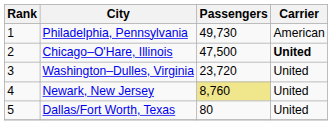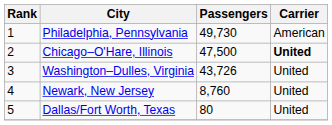Washington–Dulles, Virginia | Passengers: 23,720 -> 43,726
Newark, New Jersey | Passengers: khaki background -> no background
